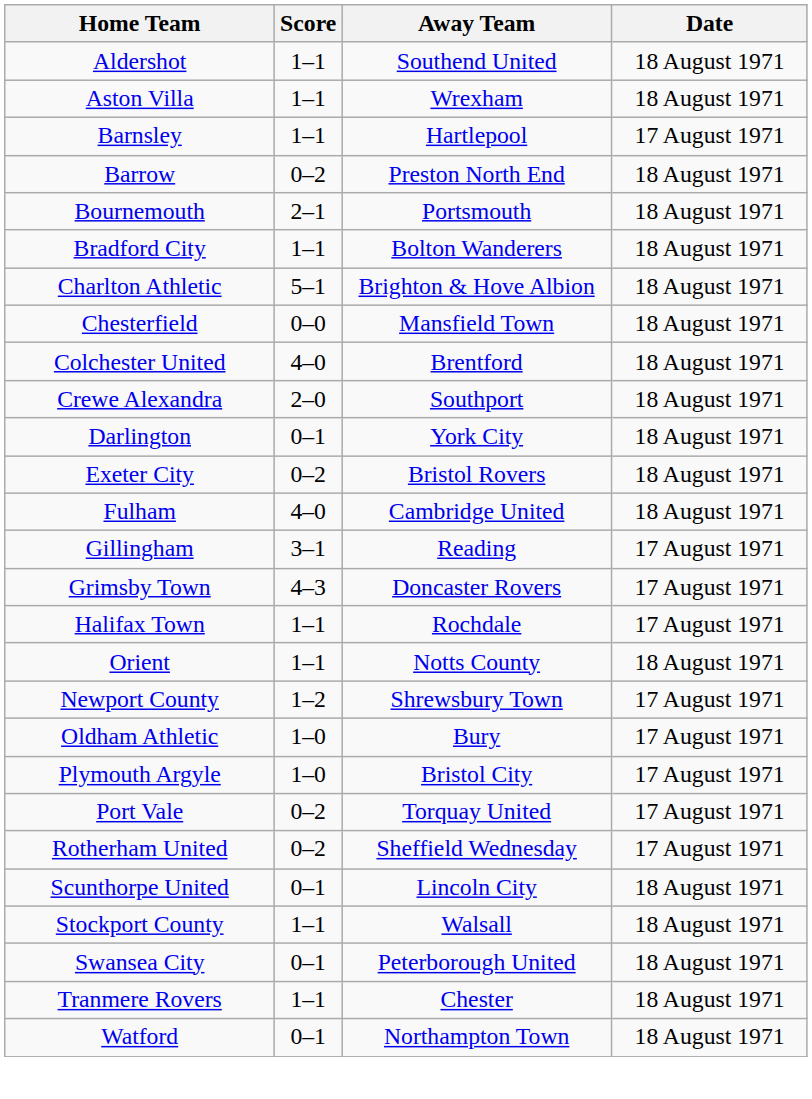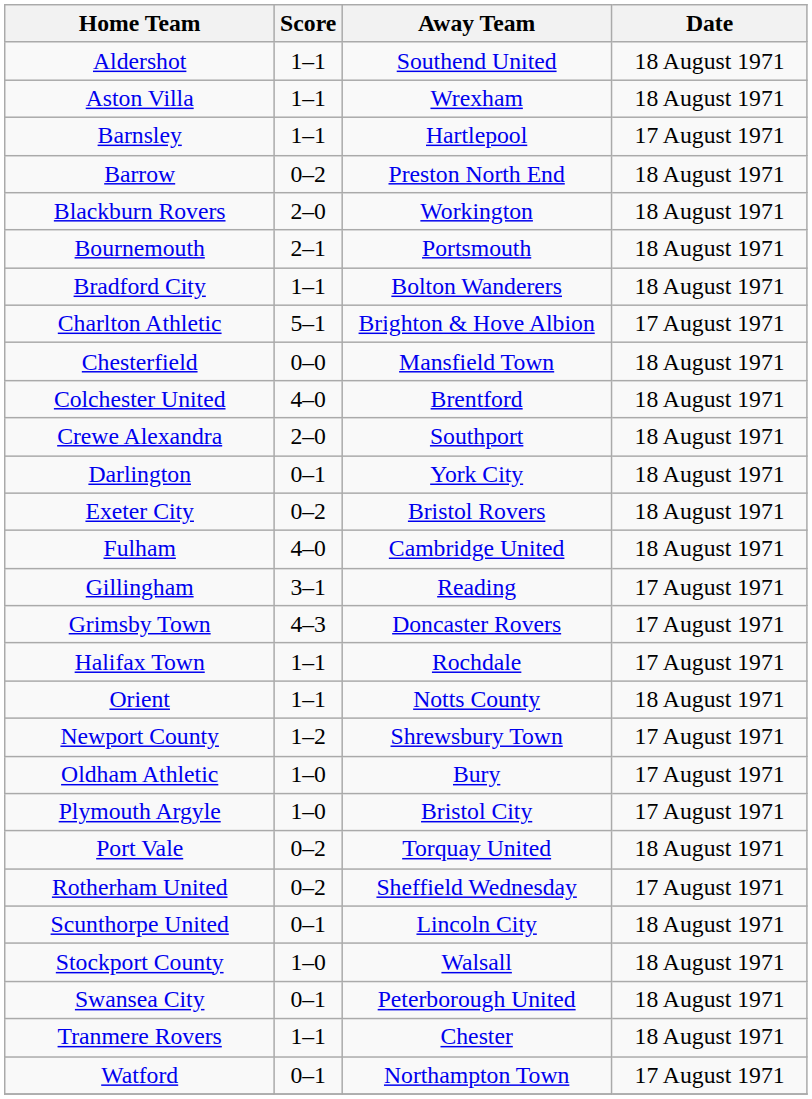+ row: Blackburn Rovers | 2–0 | Workington | 18 August 1971
Charlton Athletic | Date: 18 August 1971 -> 17 August 1971
Port Vale | Date: 17 August 1971 -> 18 August 1971
Stockport County | Score: 1–1 -> 1–0
Watford | Date: 18 August 1971 -> 17 August 1971
